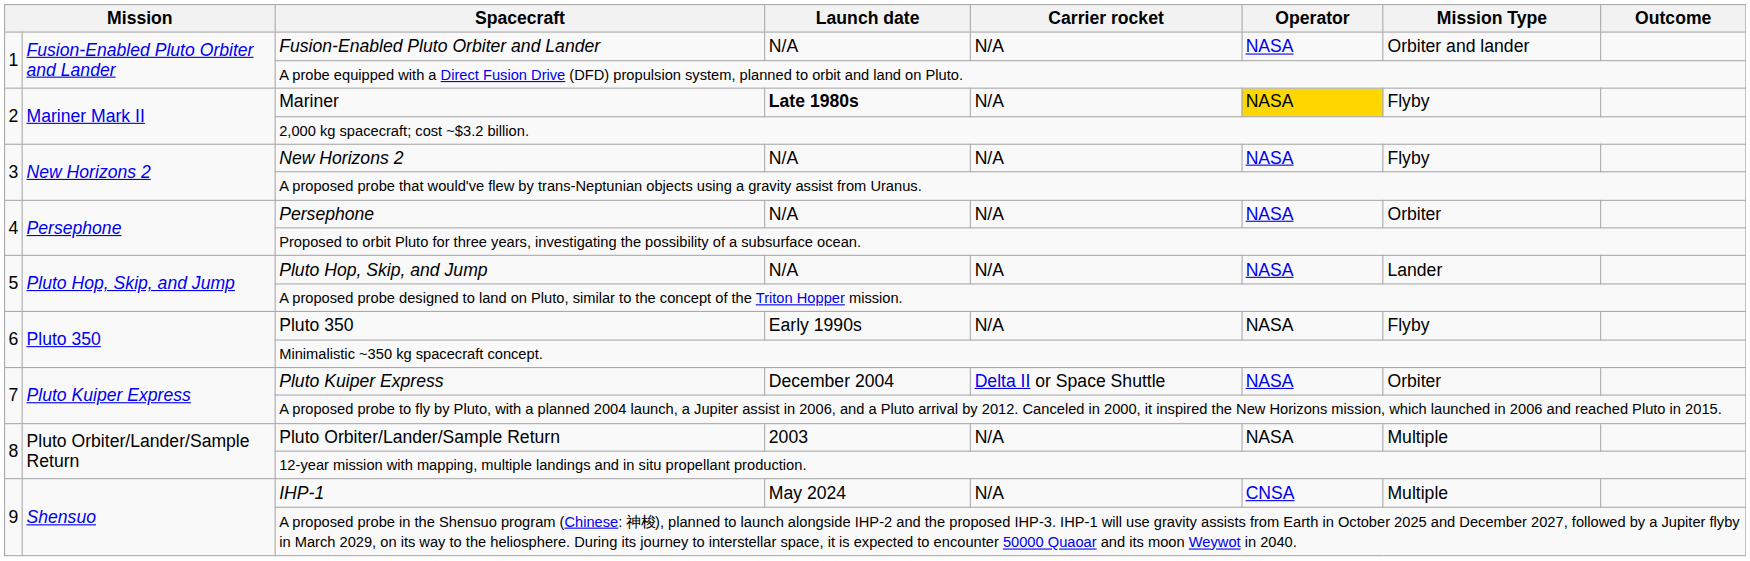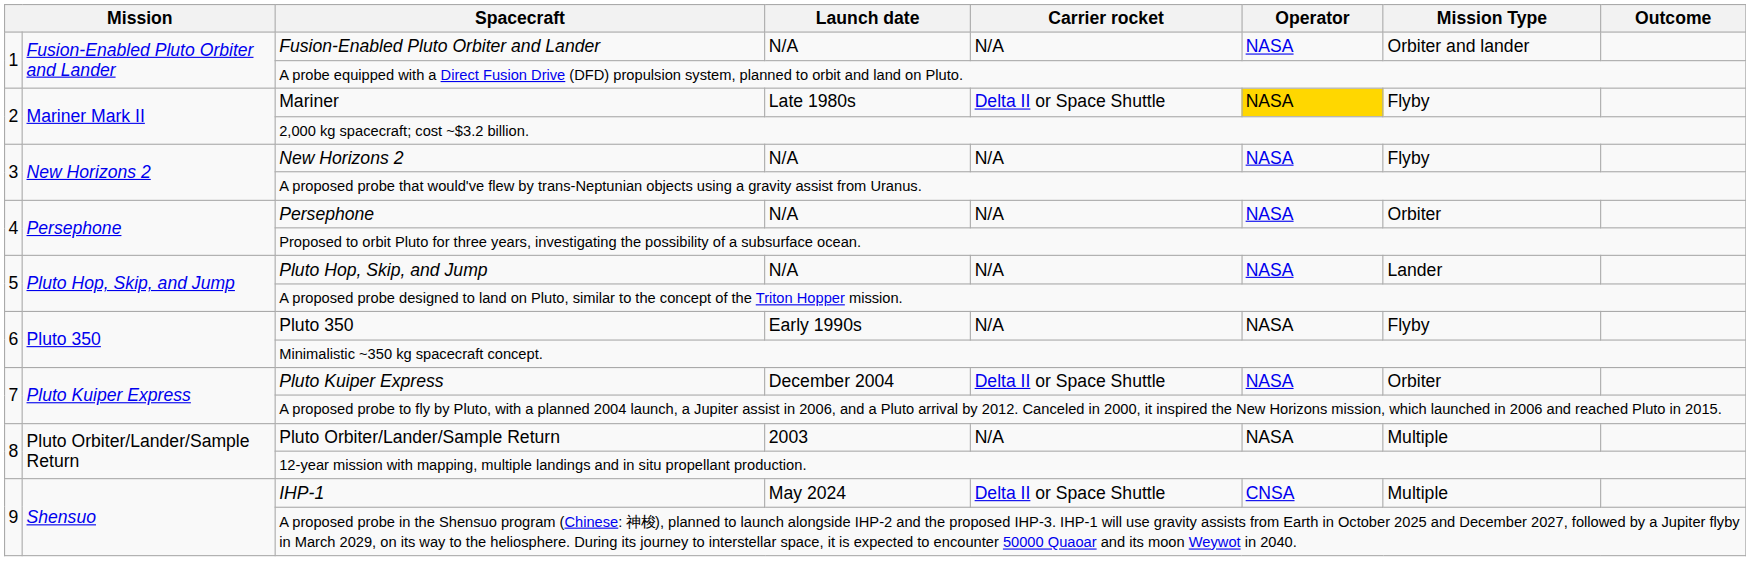Mariner | Launch date: bold -> normal
Mariner | Carrier rocket: N/A -> Delta II or Space Shuttle
IHP-1 | Carrier rocket: N/A -> Delta II or Space Shuttle
